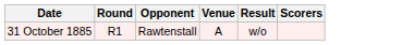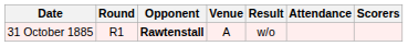+ column: Attendance
31 October 1885 | Opponent: normal -> bold
